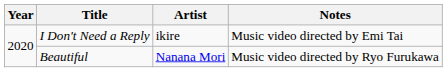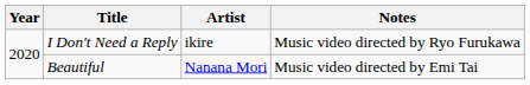I Don't Need a Reply | Notes: Music video directed by Emi Tai -> Music video directed by Ryo Furukawa
Beautiful | Notes: Music video directed by Ryo Furukawa -> Music video directed by Emi Tai
